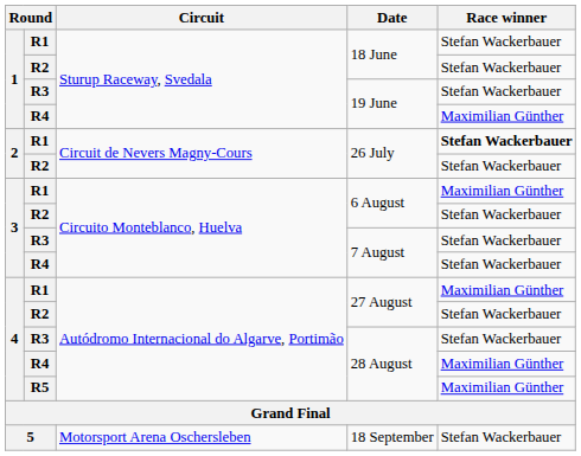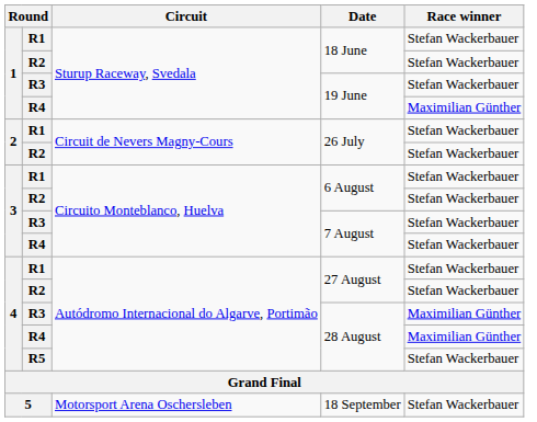R1 / 26 July | Race winner: bold -> normal
R1 / 6 August | Race winner: Maximilian Günther -> Stefan Wackerbauer
R1 / 27 August | Race winner: Maximilian Günther -> Stefan Wackerbauer
R3 / 28 August | Race winner: Stefan Wackerbauer -> Maximilian Günther
R5 / 28 August | Race winner: Maximilian Günther -> Stefan Wackerbauer
